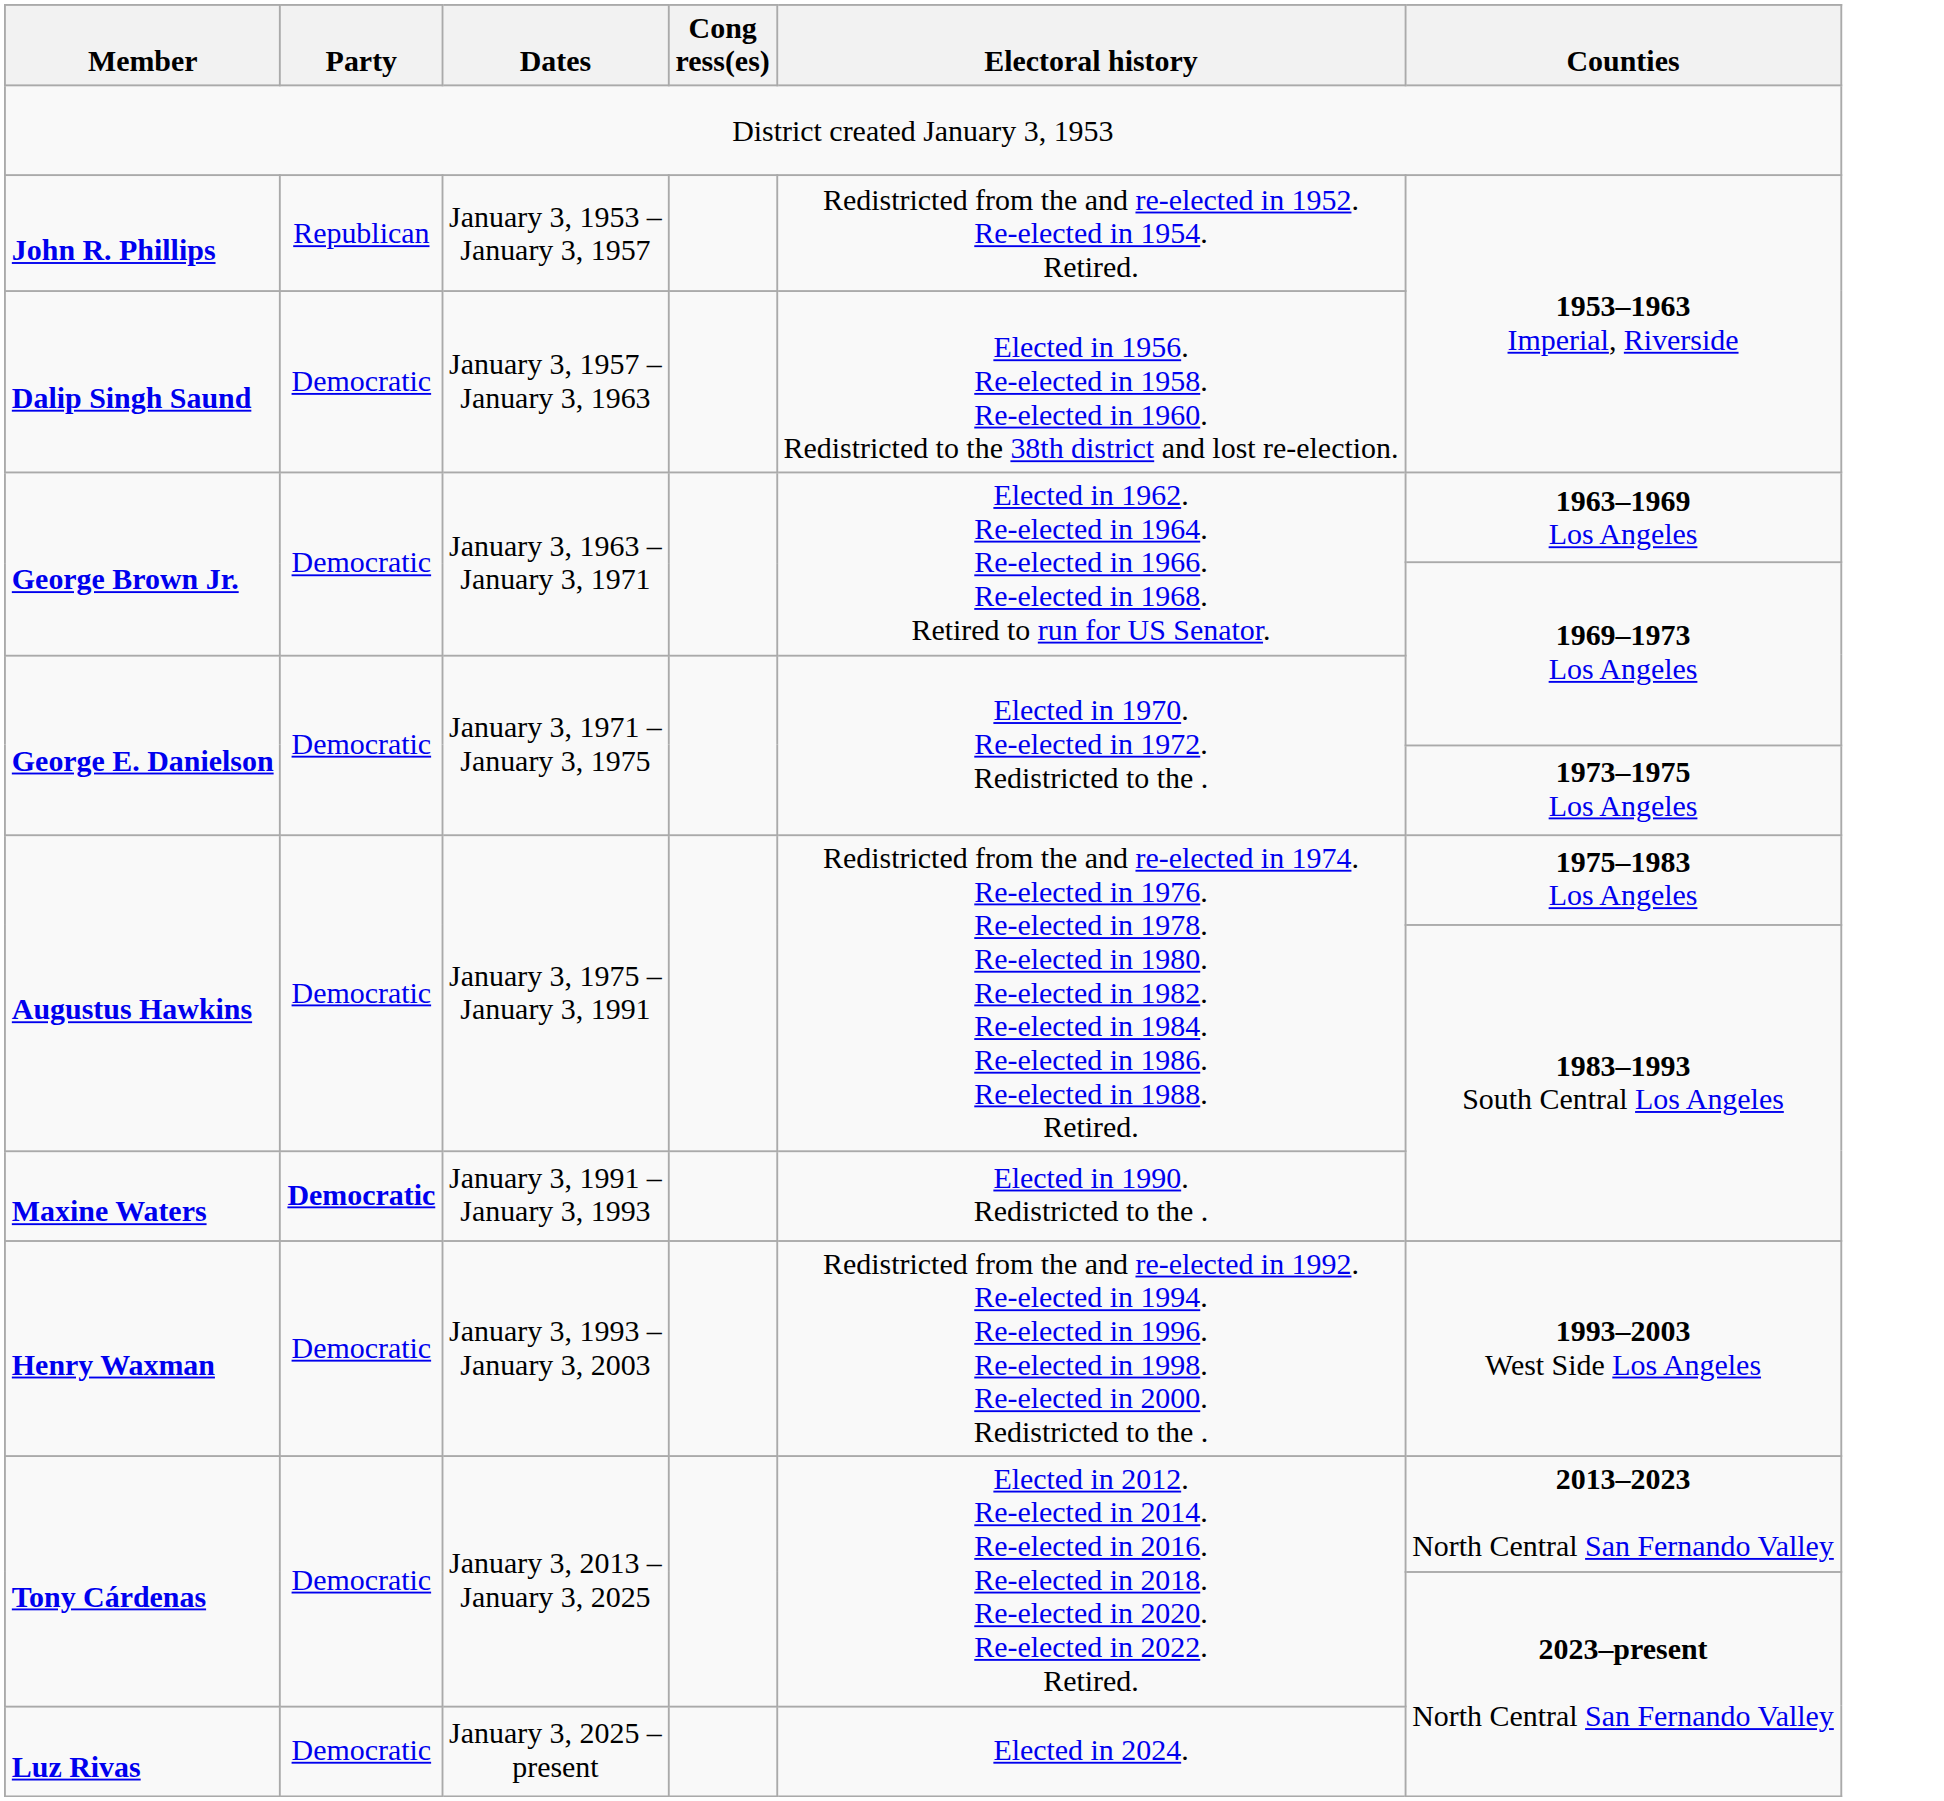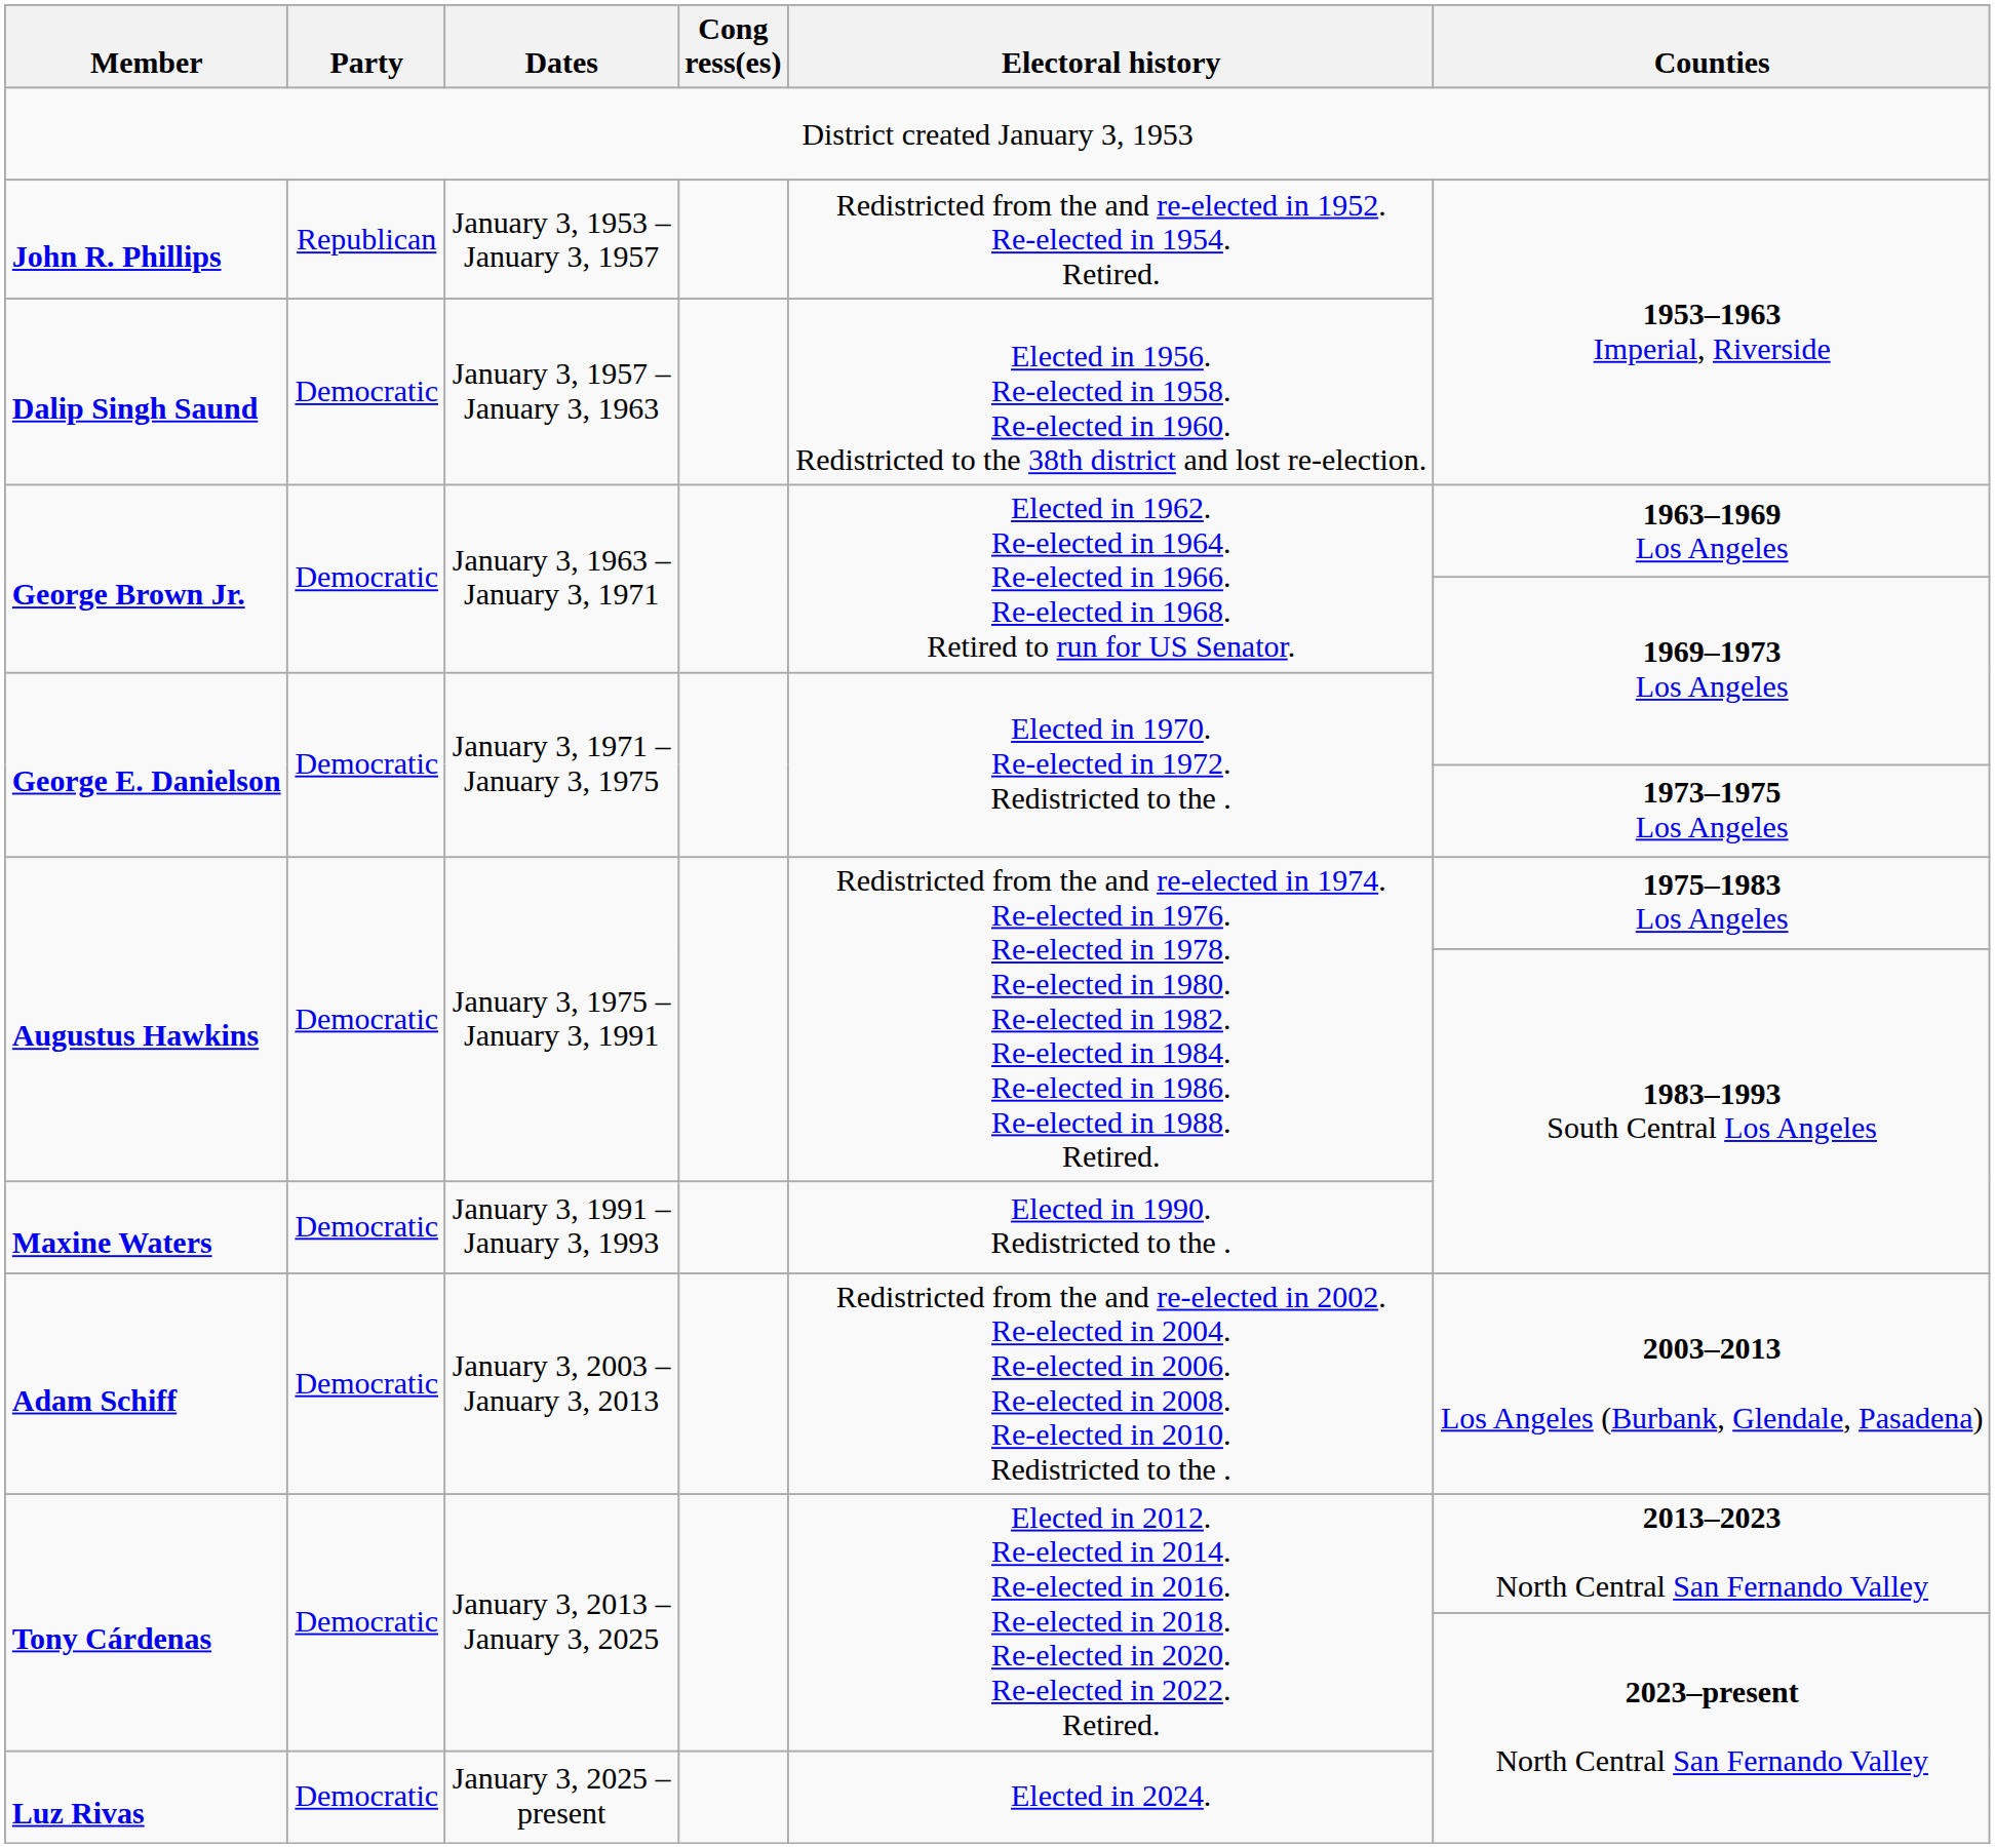Maxine Waters | Party: bold -> normal
- row: Henry Waxman | Democratic | January 3, 1993 – January 3, 2003 | Redistricted from the and re-elected in 1992. Re-elected in 1994. Re-elected in 1996. Re-elected in 1998. Re-elected in 2000. Redistricted to the . | 1993–2003 West Side Los Angeles
+ row: Adam Schiff | Democratic | January 3, 2003 – January 3, 2013 | Redistricted from the and re-elected in 2002. Re-elected in 2004. Re-elected in 2006. Re-elected in 2008. Re-elected in 2010. Redistricted to the . | 2003–2013 Los Angeles (Burbank, Glendale, Pasadena)
